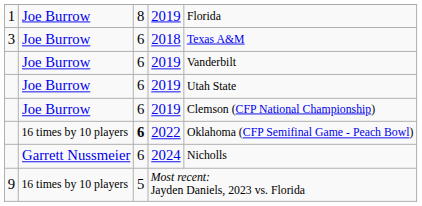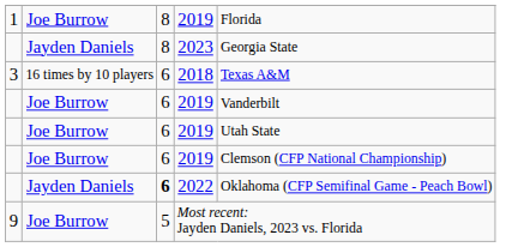+ row: Jayden Daniels | 8 | 2023 | Georgia State
2018 | column 2: Joe Burrow -> 16 times by 10 players
2022 | column 2: 16 times by 10 players -> Jayden Daniels
- row: Garrett Nussmeier | 6 | 2024 | Nicholls
Most recent: Jayden Daniels, 2023 vs. Florida | column 2: 16 times by 10 players -> Joe Burrow
